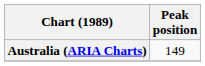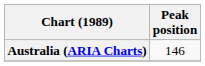Australia (ARIA Charts) | Peak position: 149 -> 146
